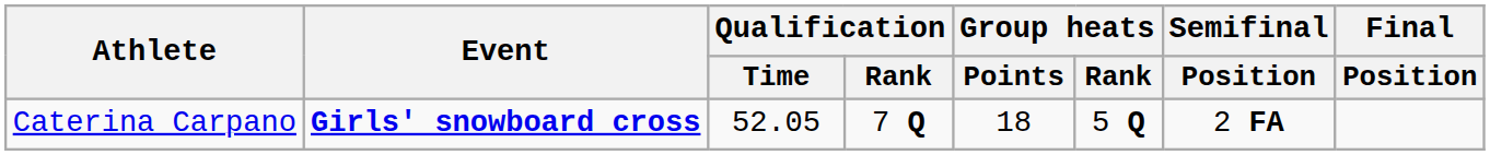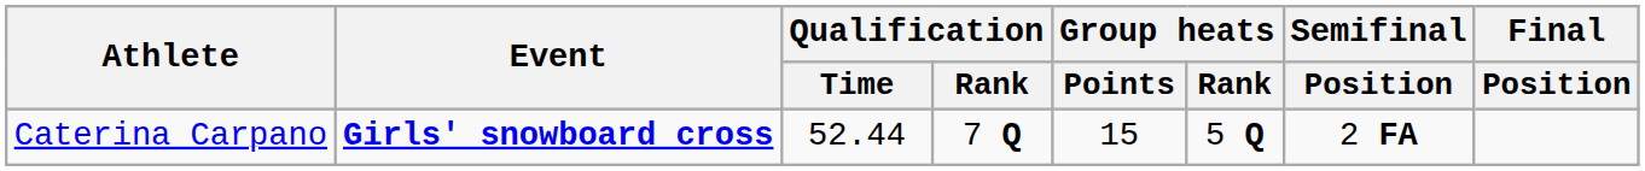Caterina Carpano | Qualification / Time: 52.05 -> 52.44
Caterina Carpano | Group heats / Points: 18 -> 15
